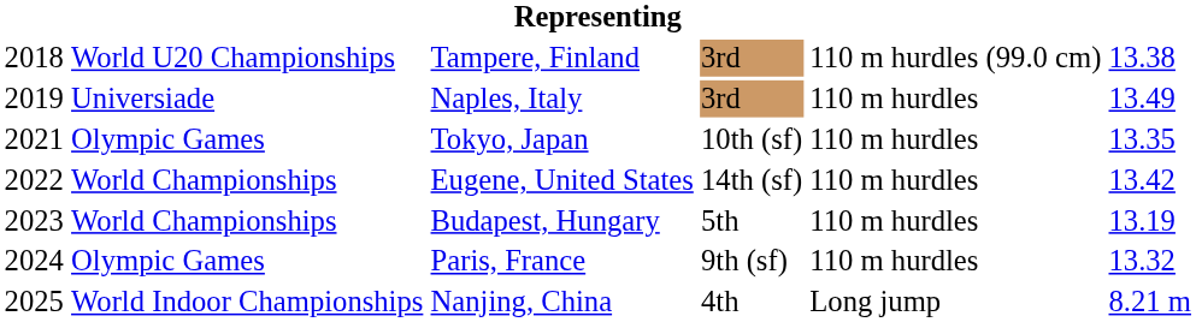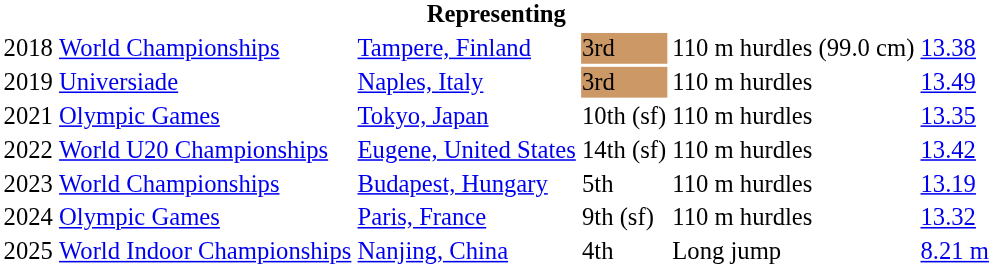Tampere, Finland | column 2: World U20 Championships -> World Championships
Eugene, United States | column 2: World Championships -> World U20 Championships
